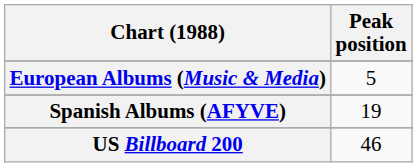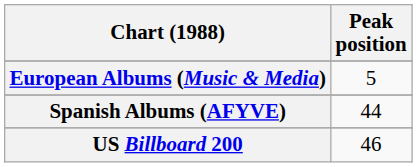Spanish Albums (AFYVE) | Peak position: 19 -> 44
